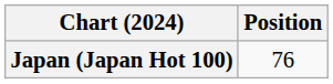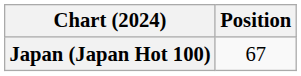Japan (Japan Hot 100) | Position: 76 -> 67
